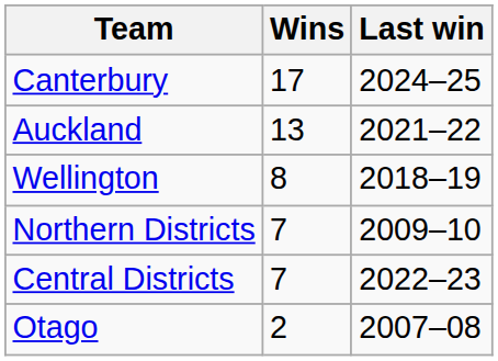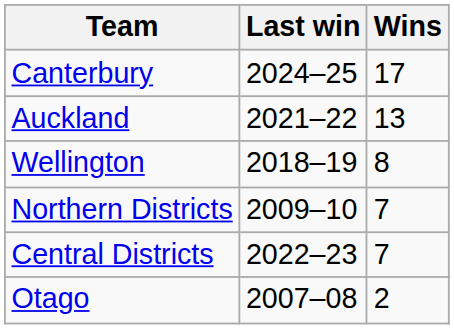columns swapped: Last win <-> Wins
